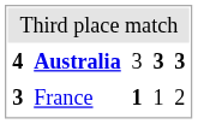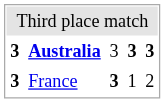Australia | column 1: 4 -> 3
France | column 3: 1 -> 3
